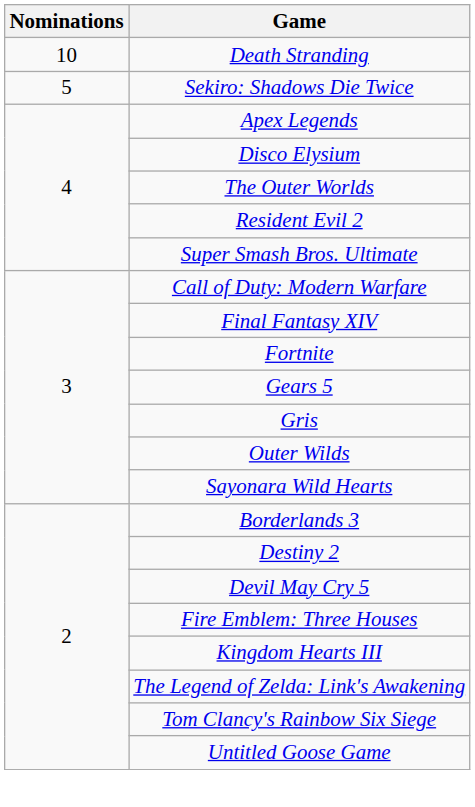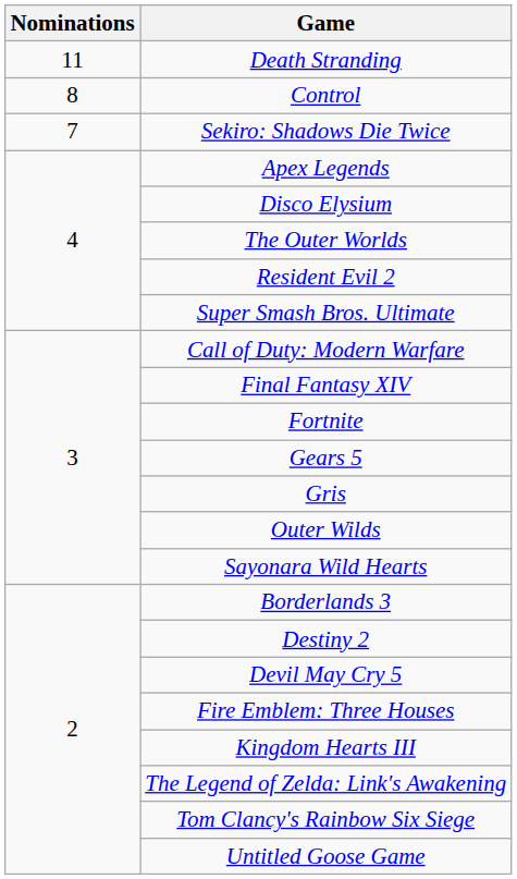Death Stranding | Nominations: 10 -> 11
+ row: 8 | Control
Sekiro: Shadows Die Twice | Nominations: 5 -> 7
